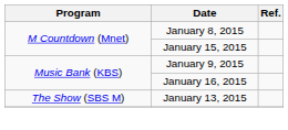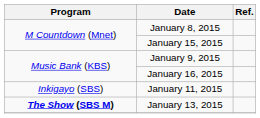+ row: Inkigayo (SBS) | January 11, 2015
January 13, 2015 | Program: normal -> bold
